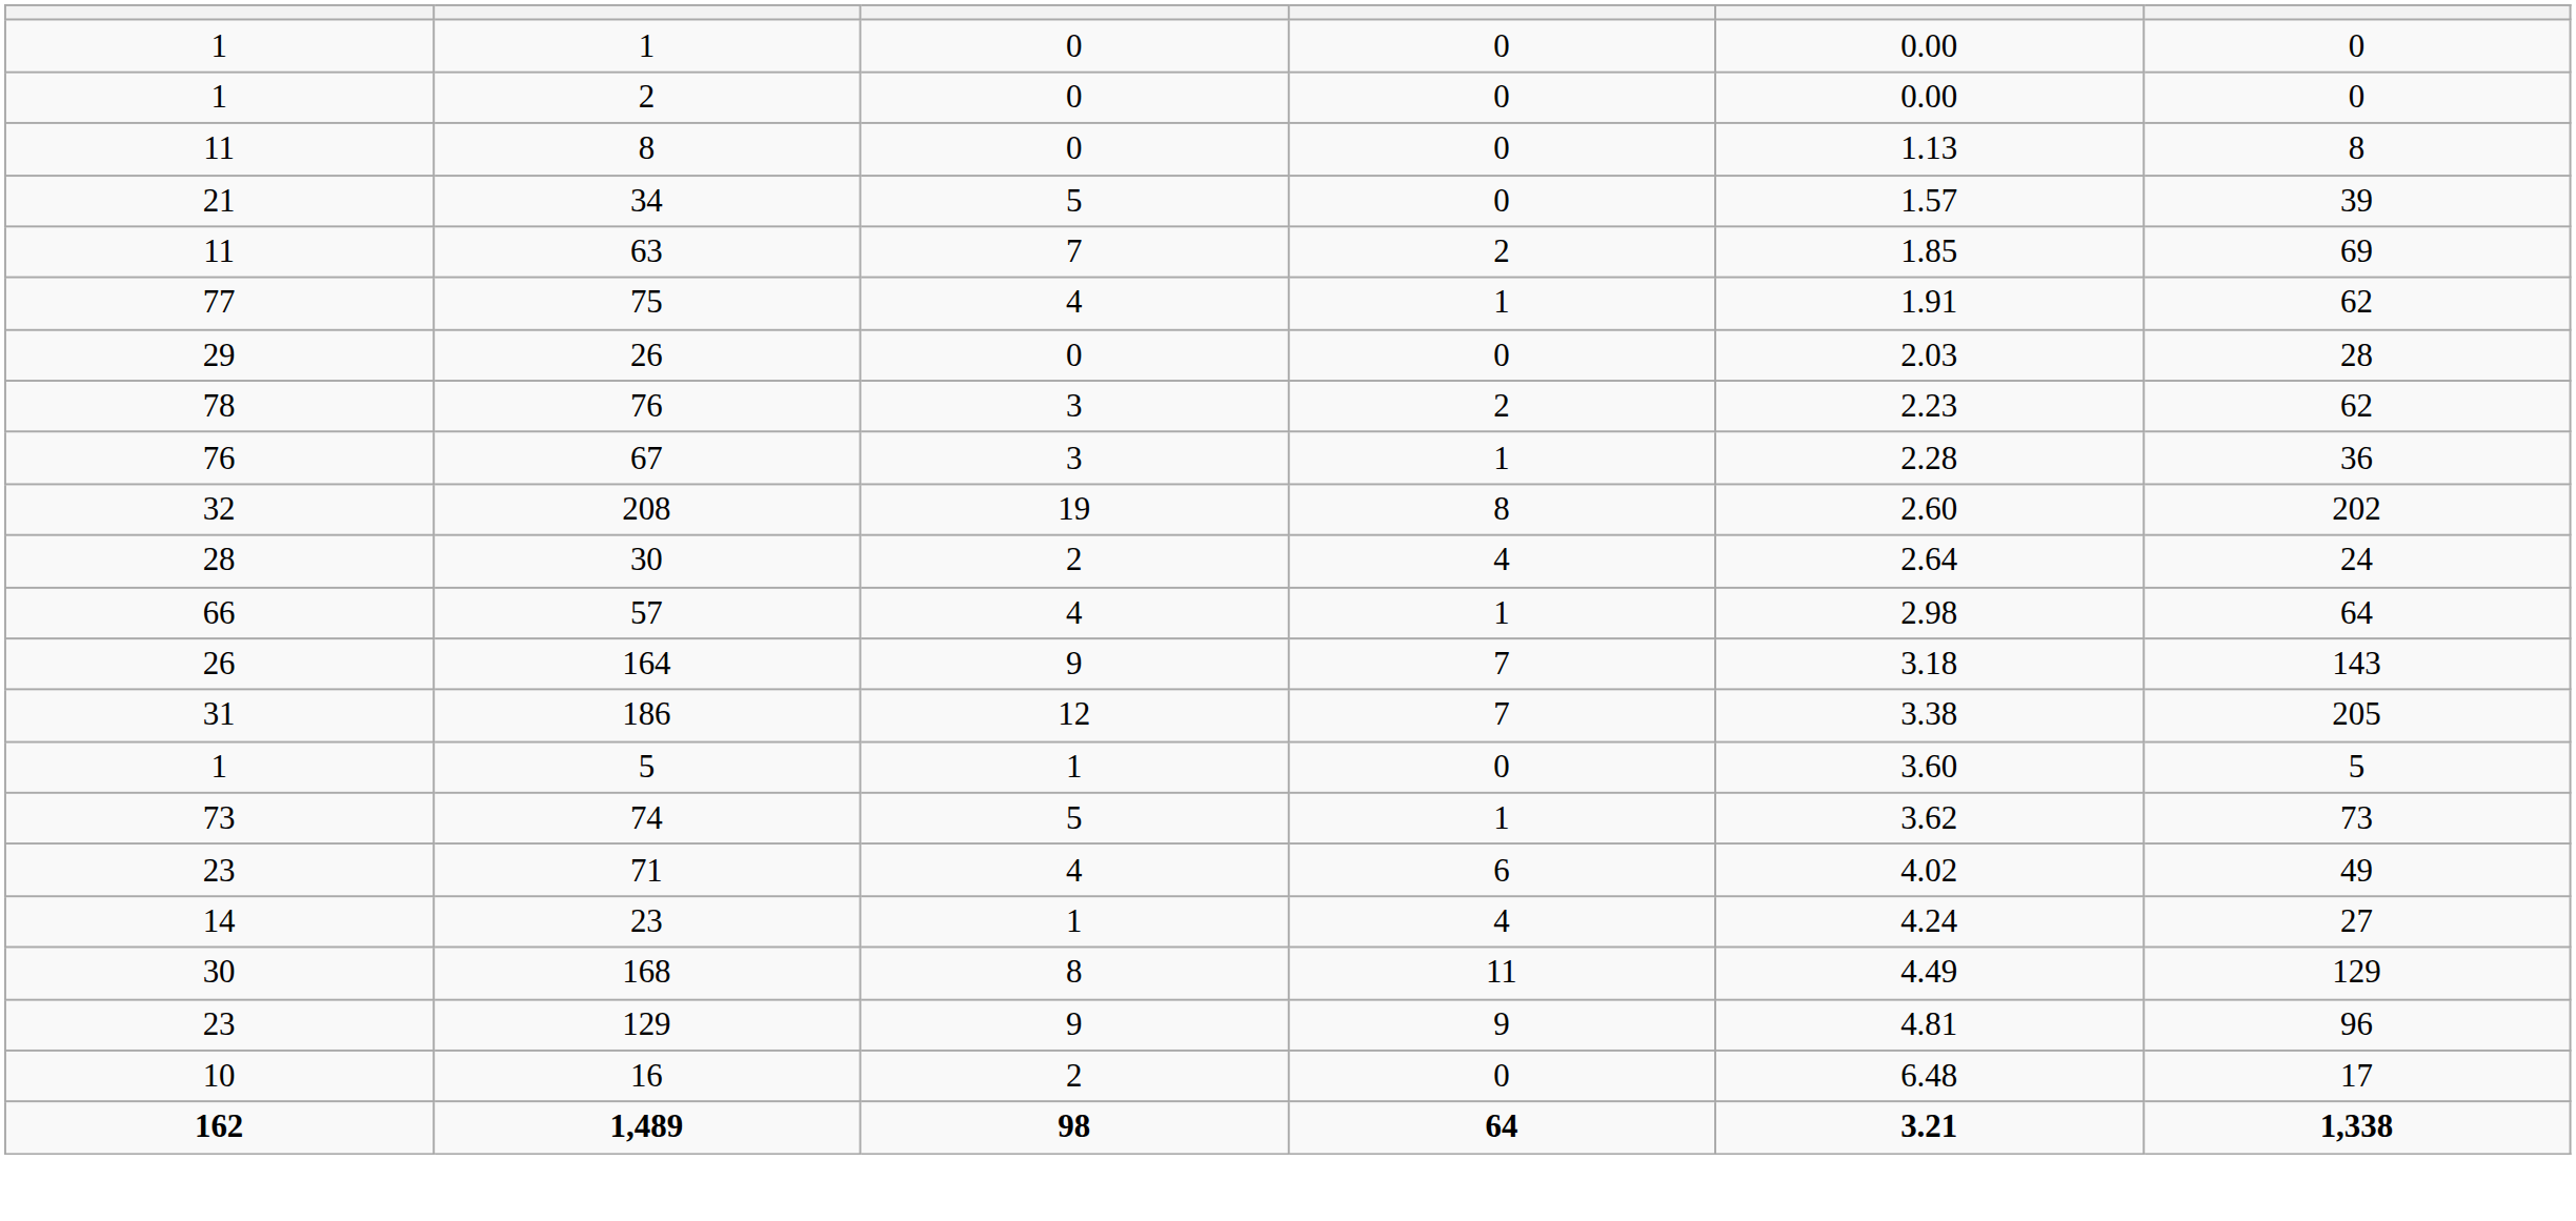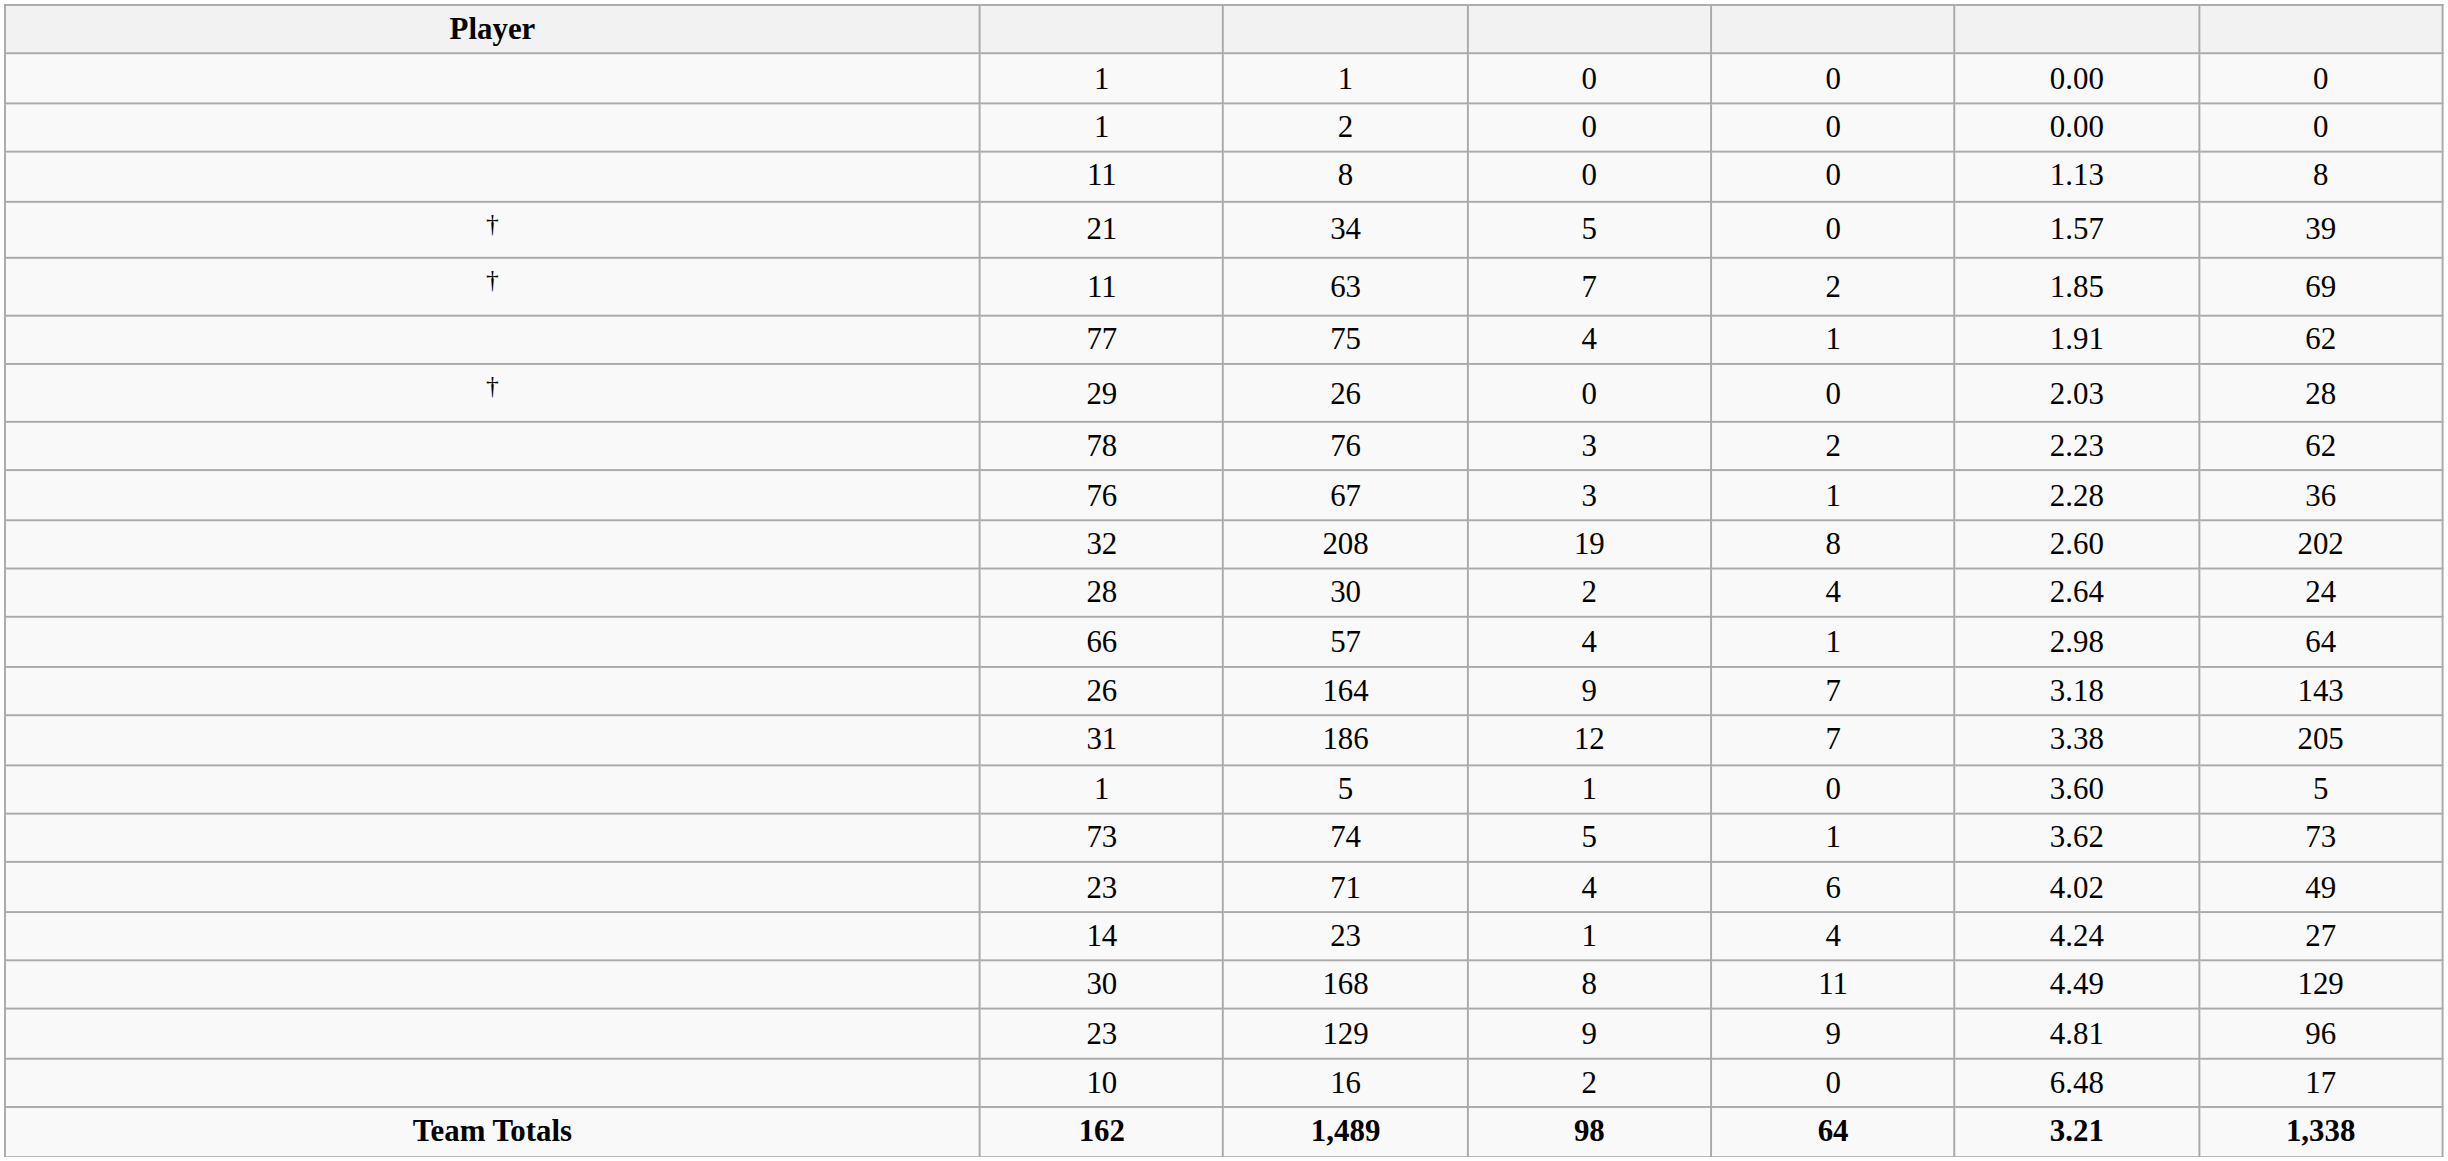+ column: Player | † | † | † | Team Totals
